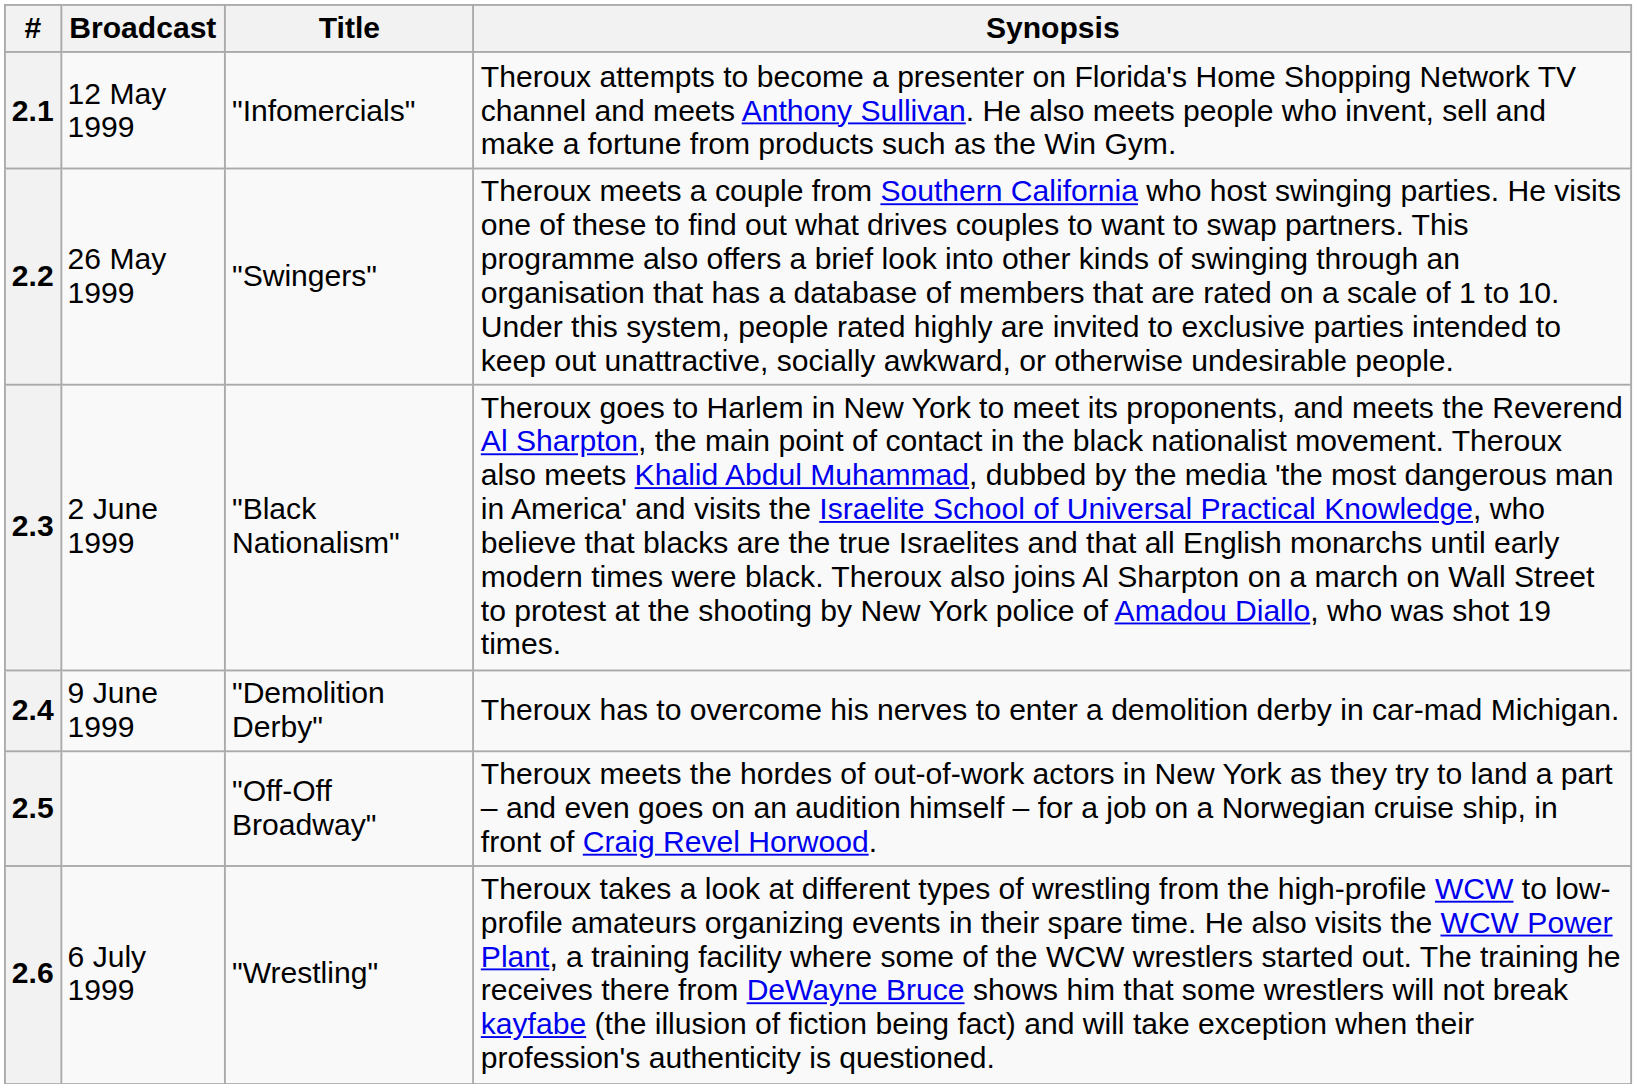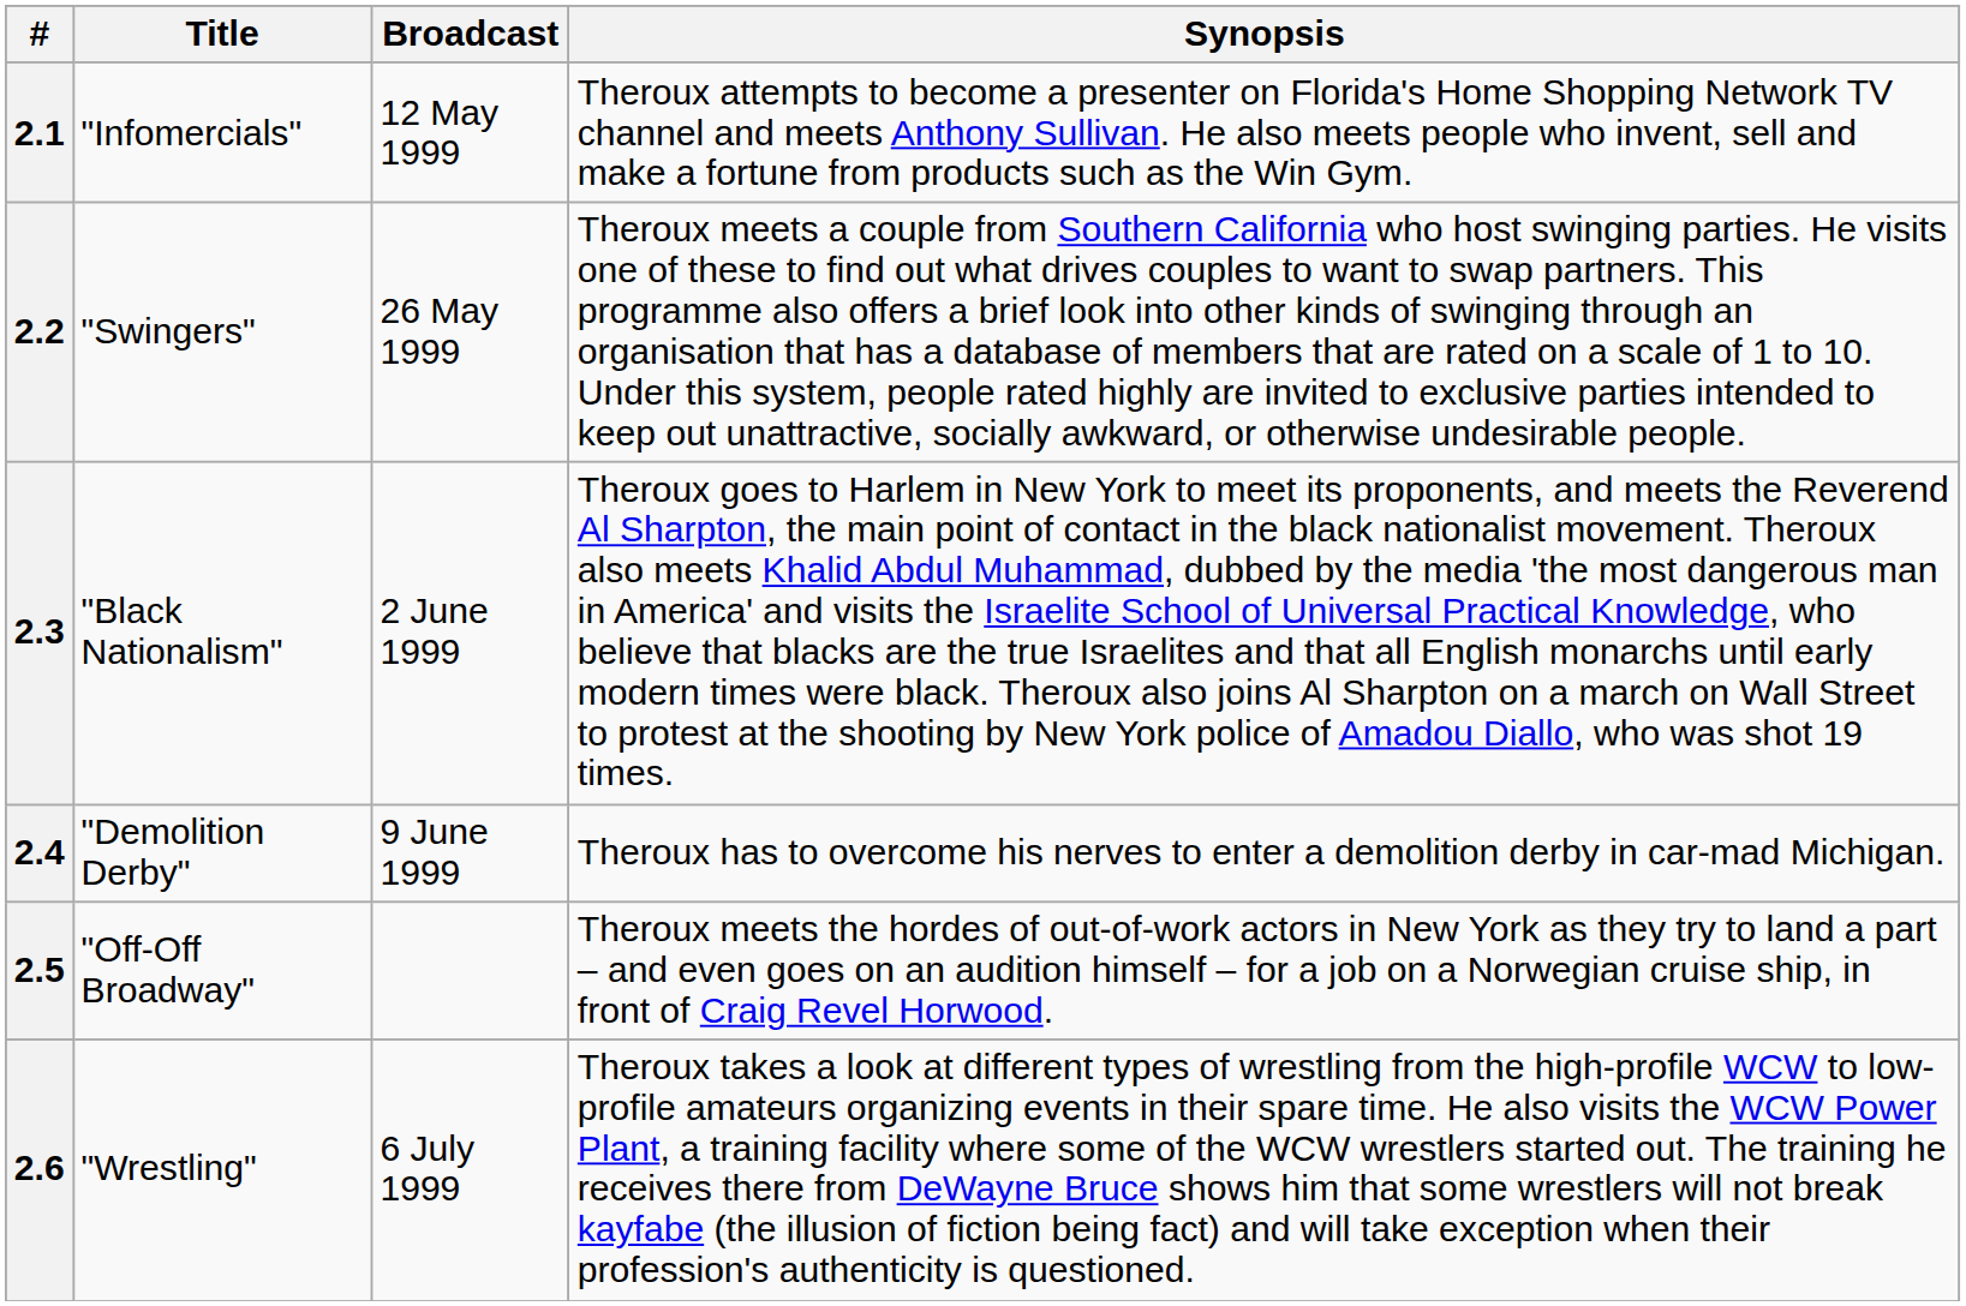columns swapped: Title <-> Broadcast
